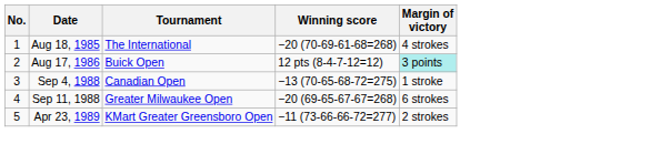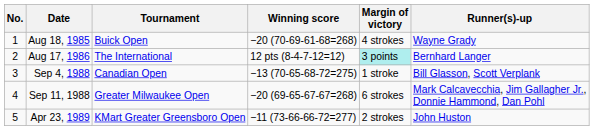+ column: Runner(s)-up | Wayne Grady | Bernhard Langer | Bill Glasson, Scott Verplank | Mark Calcavecchia, Jim Gallagher Jr., Donnie Hammond, Dan Pohl | John Huston
Aug 18, 1985 | Tournament: The International -> Buick Open
Aug 17, 1986 | Tournament: Buick Open -> The International
